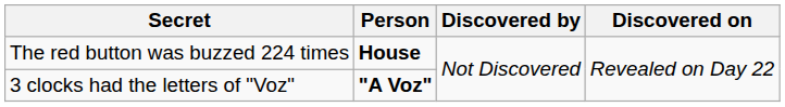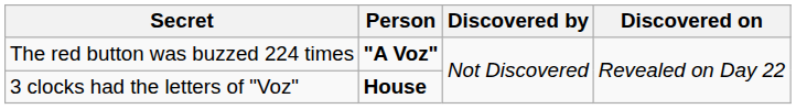The red button was buzzed 224 times | Person: House -> "A Voz"
3 clocks had the letters of "Voz" | Person: "A Voz" -> House
